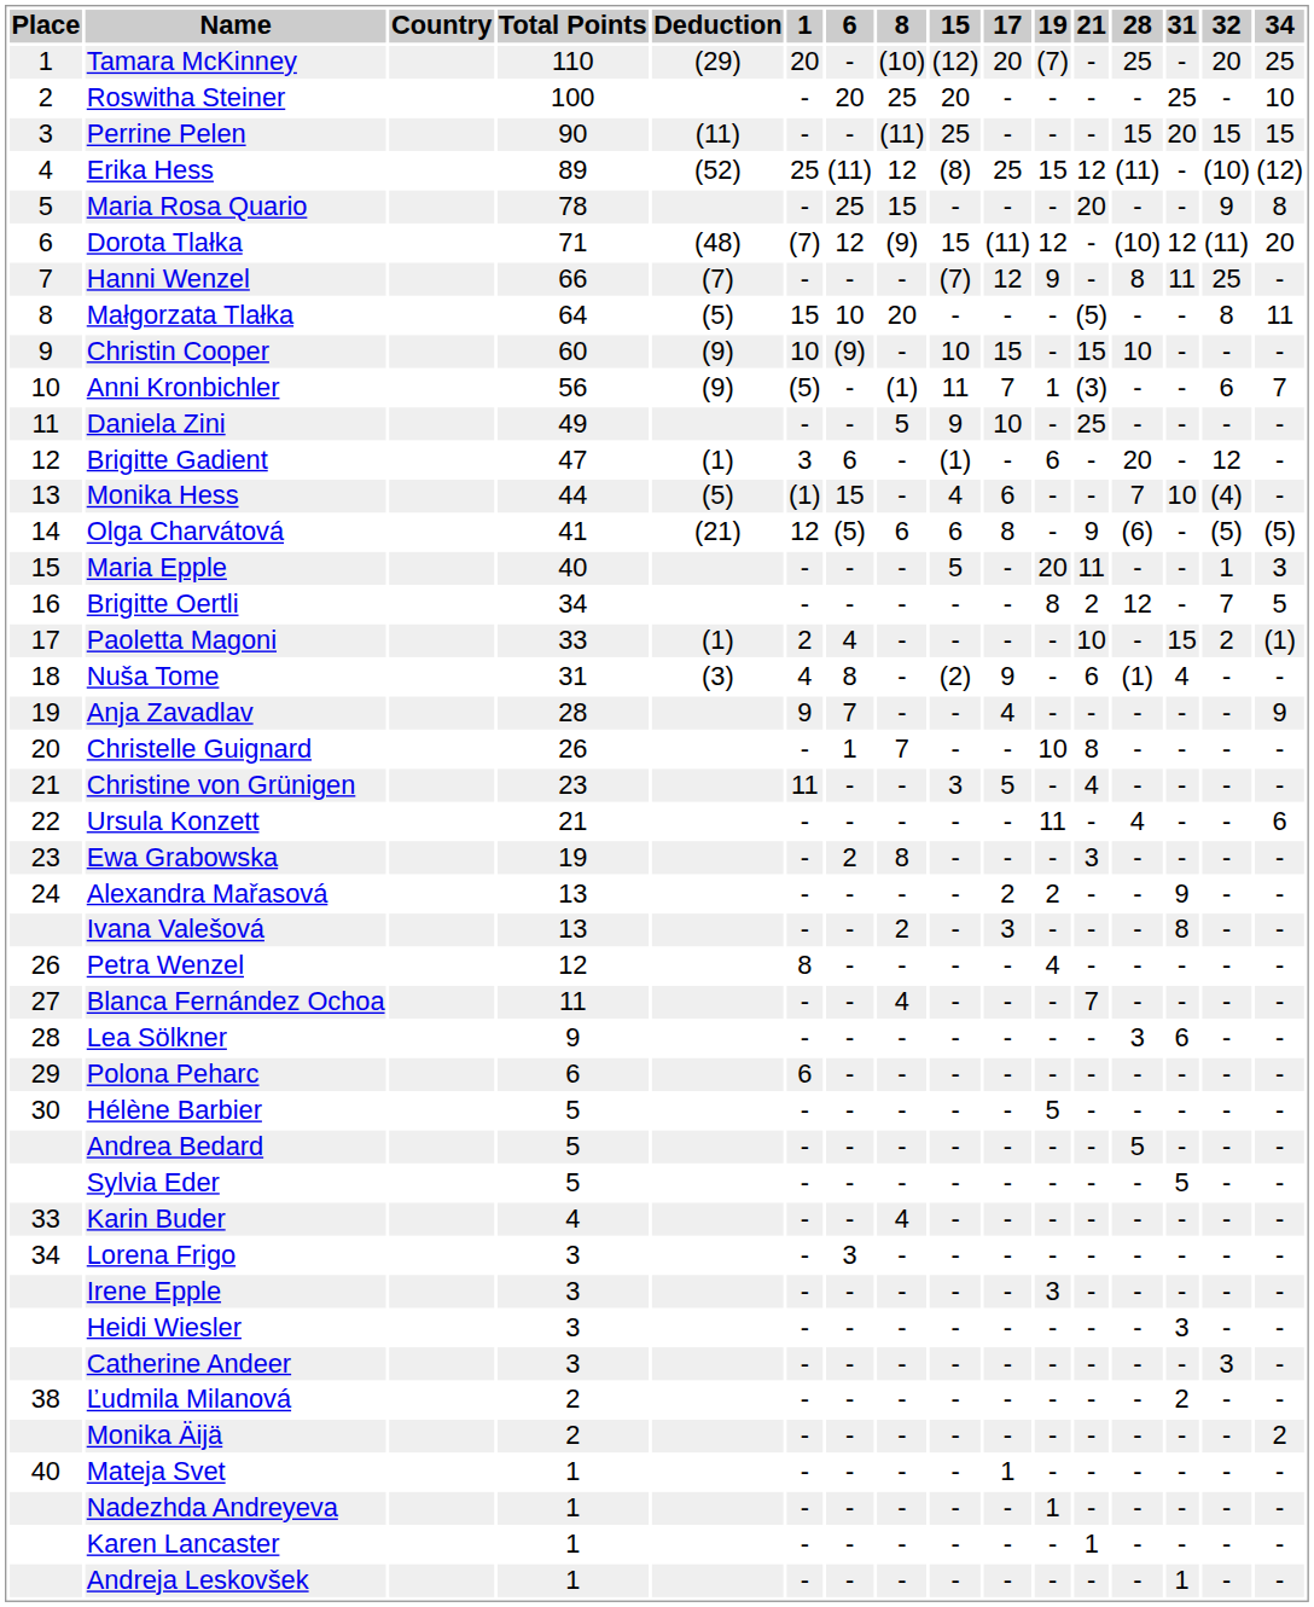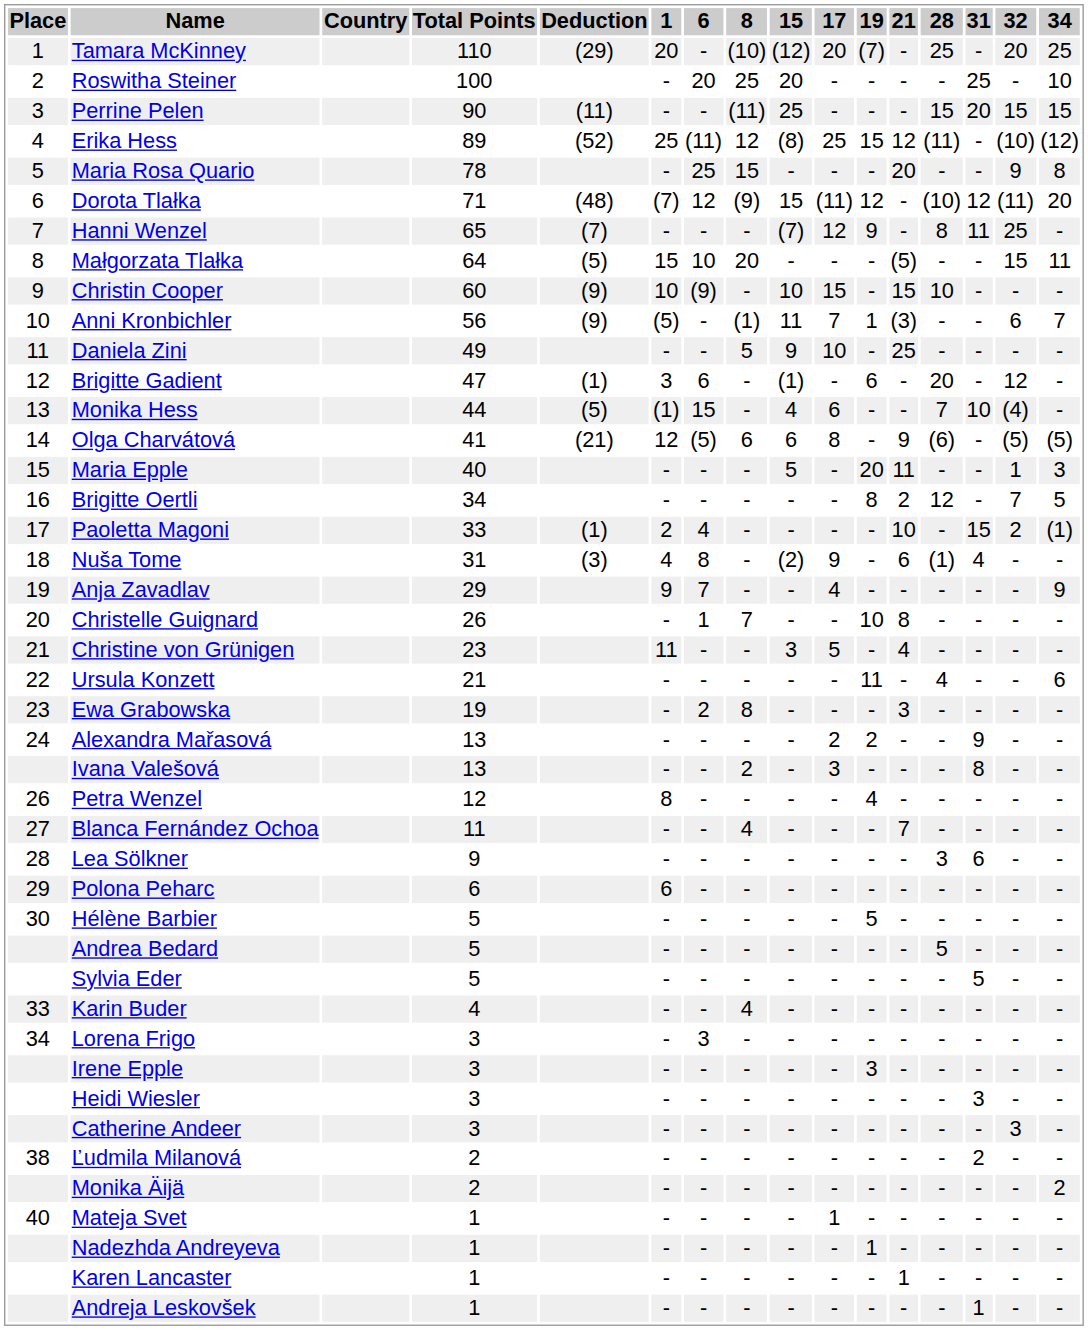Hanni Wenzel | Total Points: 66 -> 65
Małgorzata Tlałka | 32: 8 -> 15
Anja Zavadlav | Total Points: 28 -> 29
